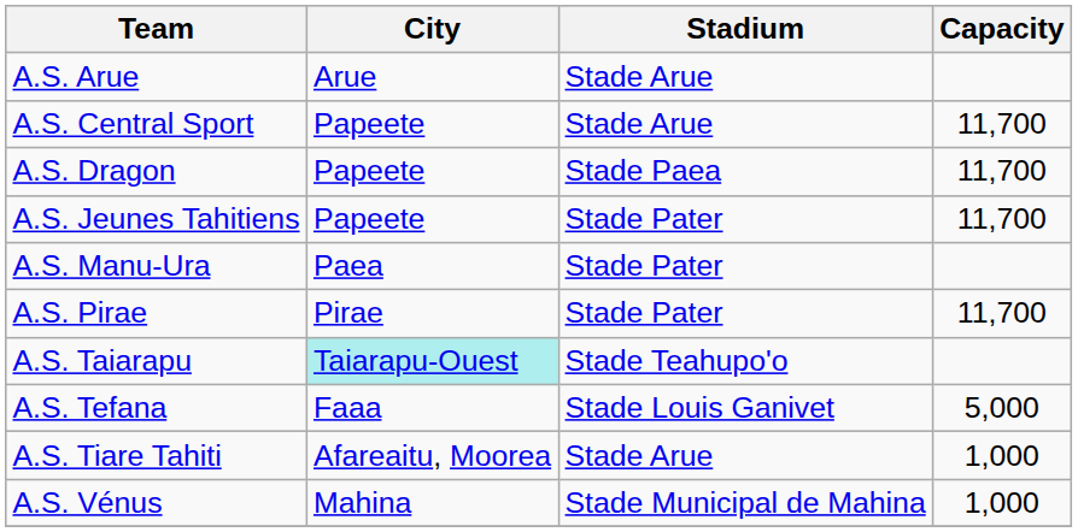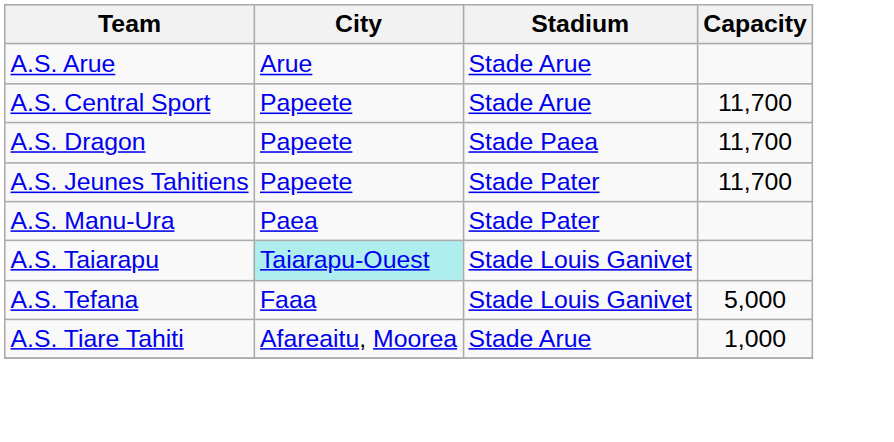- row: A.S. Pirae | Pirae | Stade Pater | 11,700
A.S. Taiarapu | Stadium: Stade Teahupo'o -> Stade Louis Ganivet
- row: A.S. Vénus | Mahina | Stade Municipal de Mahina | 1,000
